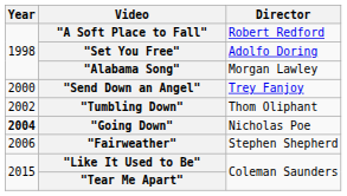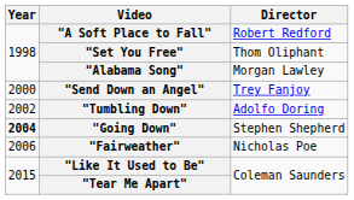"Set You Free" | Director: Adolfo Doring -> Thom Oliphant
"Tumbling Down" | Director: Thom Oliphant -> Adolfo Doring
"Going Down" | Director: Nicholas Poe -> Stephen Shepherd
"Fairweather" | Director: Stephen Shepherd -> Nicholas Poe
